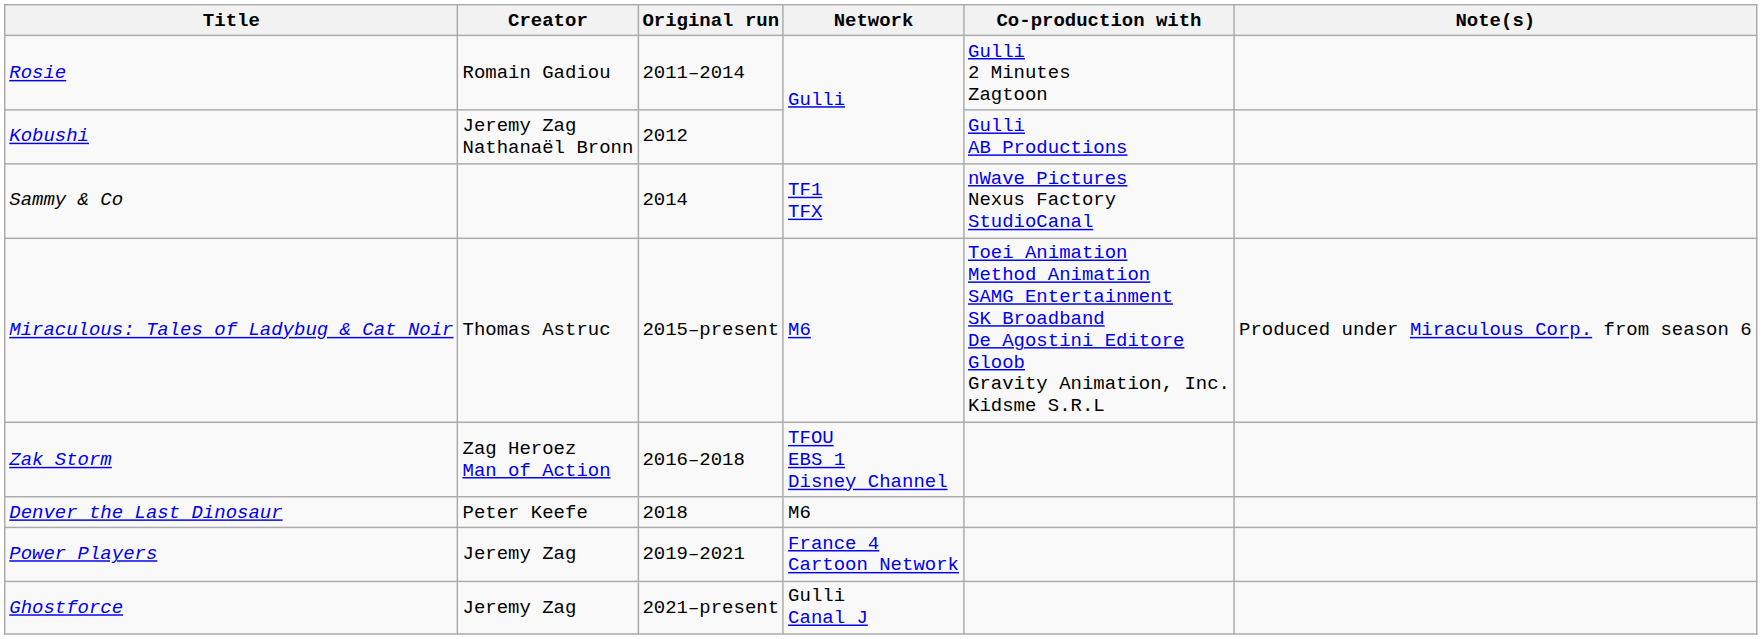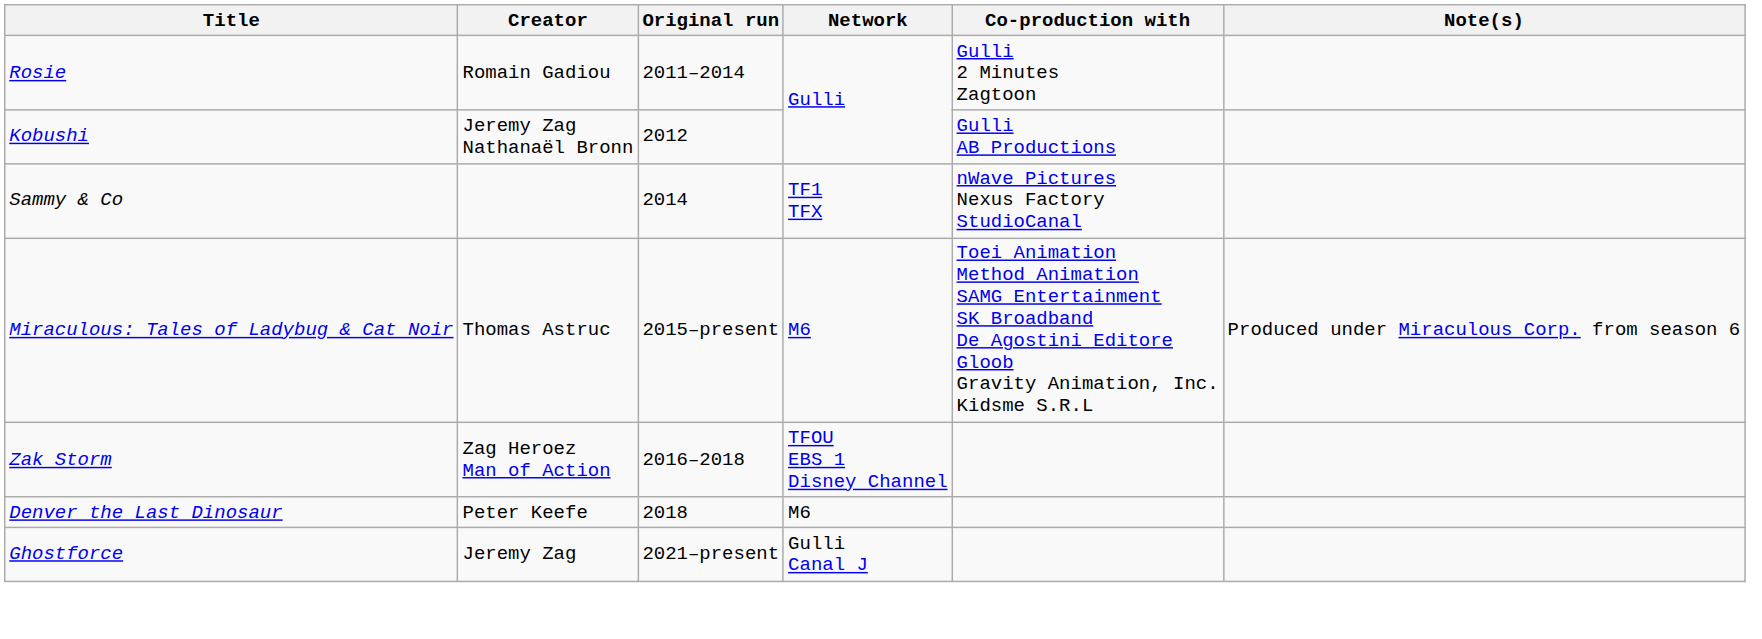- row: Power Players | Jeremy Zag | 2019–2021 | France 4 Cartoon Network
